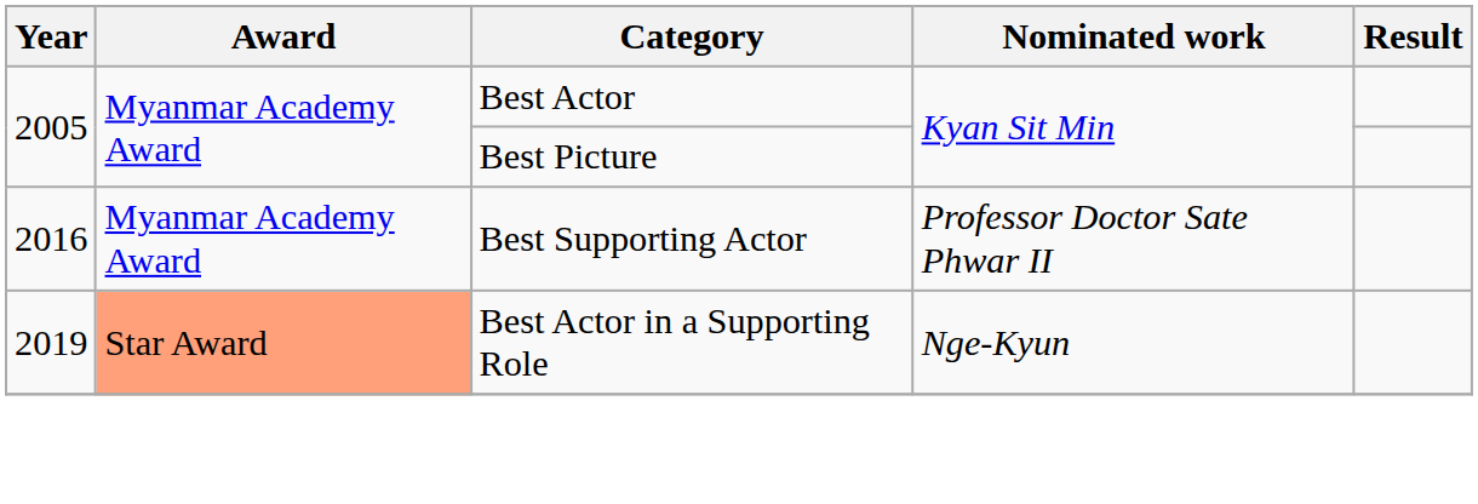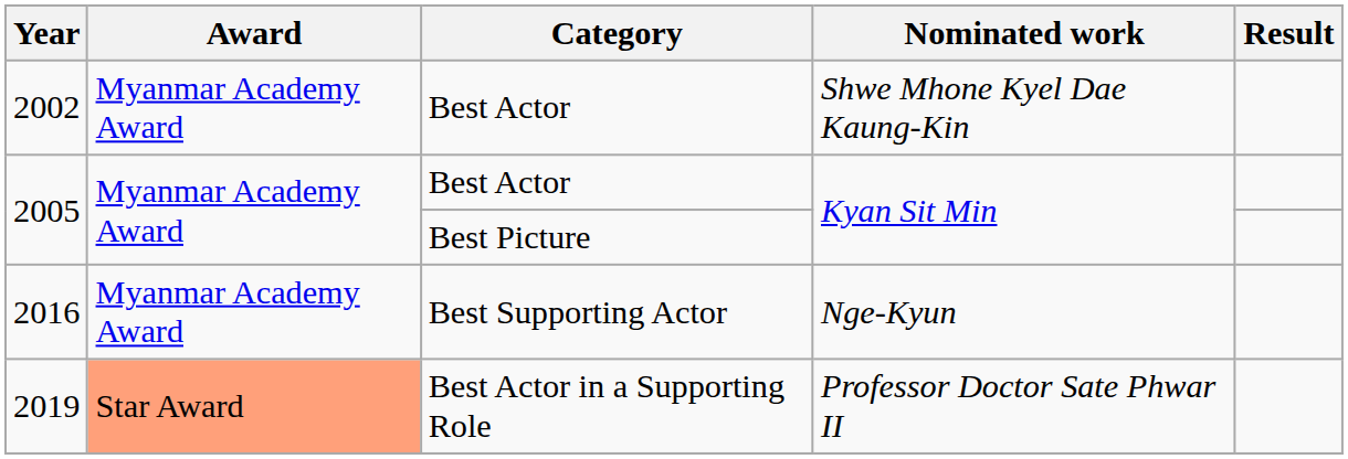+ row: 2002 | Myanmar Academy Award | Best Actor | Shwe Mhone Kyel Dae Kaung-Kin
2016 | Nominated work: Professor Doctor Sate Phwar II -> Nge-Kyun
2019 | Nominated work: Nge-Kyun -> Professor Doctor Sate Phwar II
